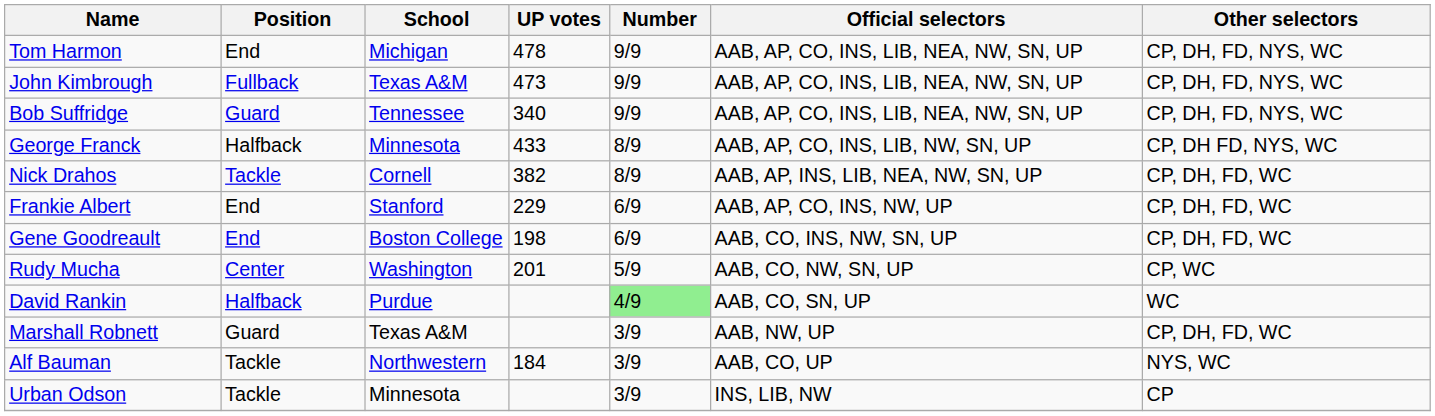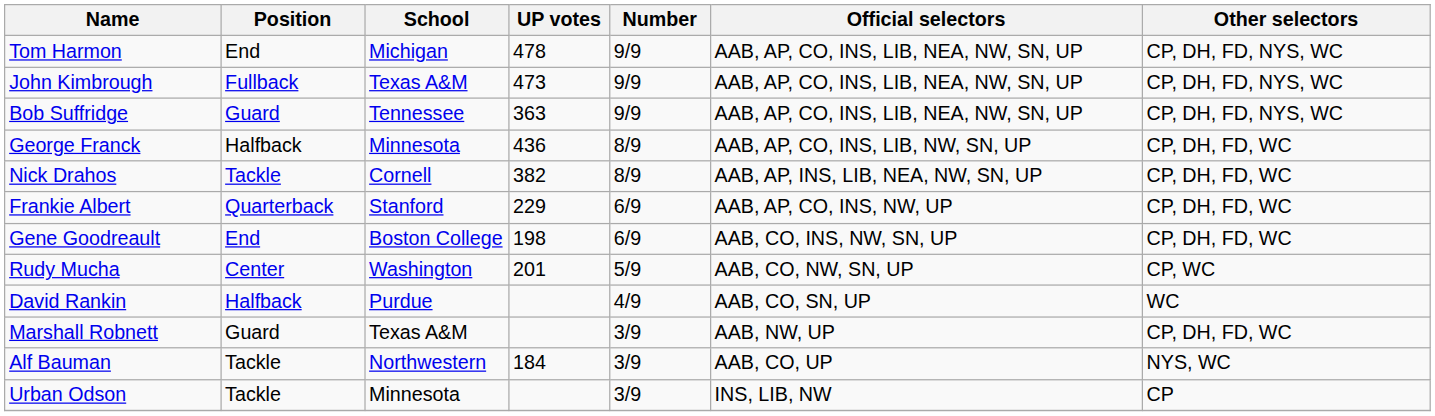Bob Suffridge | UP votes: 340 -> 363
George Franck | UP votes: 433 -> 436
George Franck | Other selectors: CP, DH FD, NYS, WC -> CP, DH, FD, WC
Frankie Albert | Position: End -> Quarterback
David Rankin | Number: lightgreen background -> no background
